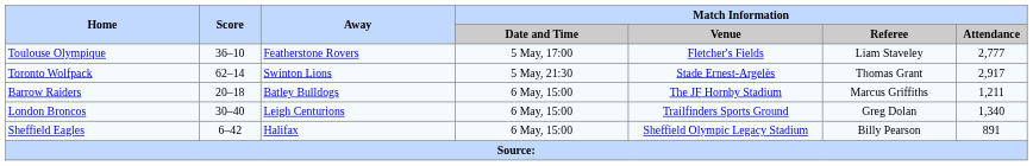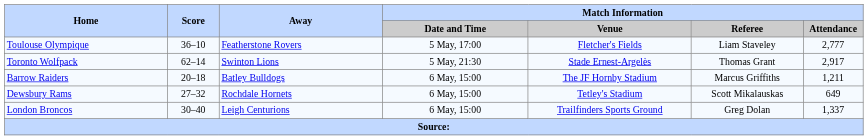+ row: Dewsbury Rams | 27–32 | Rochdale Hornets | 6 May, 15:00 | Tetley's Stadium | Scott Mikalauskas | 649
London Broncos | Match Information / Attendance: 1,340 -> 1,337
- row: Sheffield Eagles | 6–42 | Halifax | 6 May, 15:00 | Sheffield Olympic Legacy Stadium | Billy Pearson | 891
